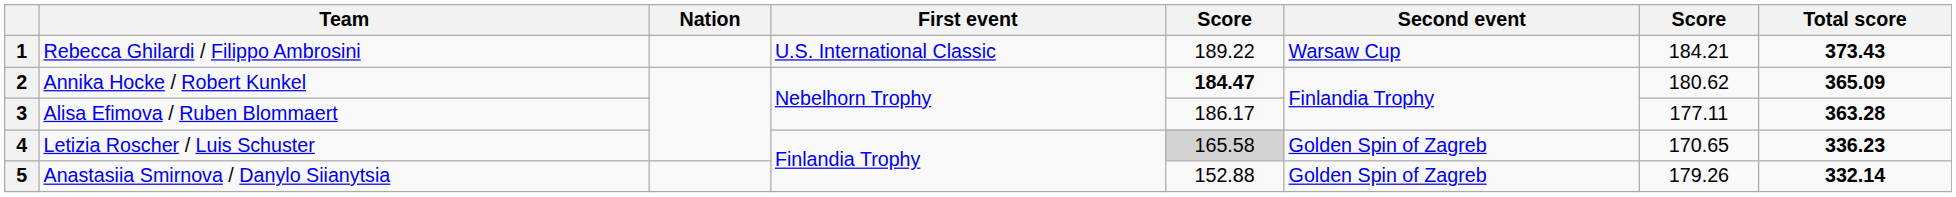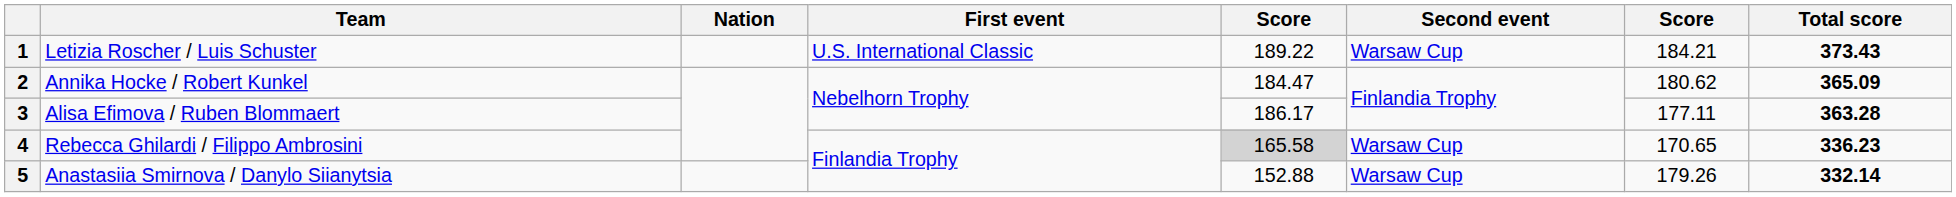1 | Team: Rebecca Ghilardi / Filippo Ambrosini -> Letizia Roscher / Luis Schuster
2 | column 5: bold -> normal
4 | Team: Letizia Roscher / Luis Schuster -> Rebecca Ghilardi / Filippo Ambrosini
4 | Second event: Golden Spin of Zagreb -> Warsaw Cup
5 | Second event: Golden Spin of Zagreb -> Warsaw Cup
